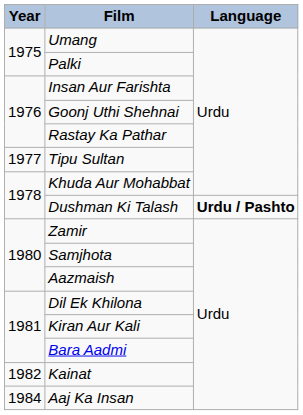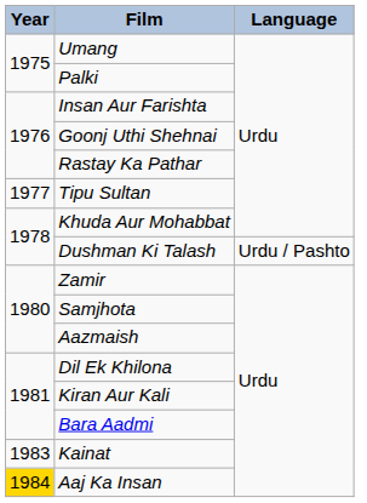Dushman Ki Talash | Language: bold -> normal
Kainat | Year: 1982 -> 1983
Aaj Ka Insan | Year: no background -> gold background
